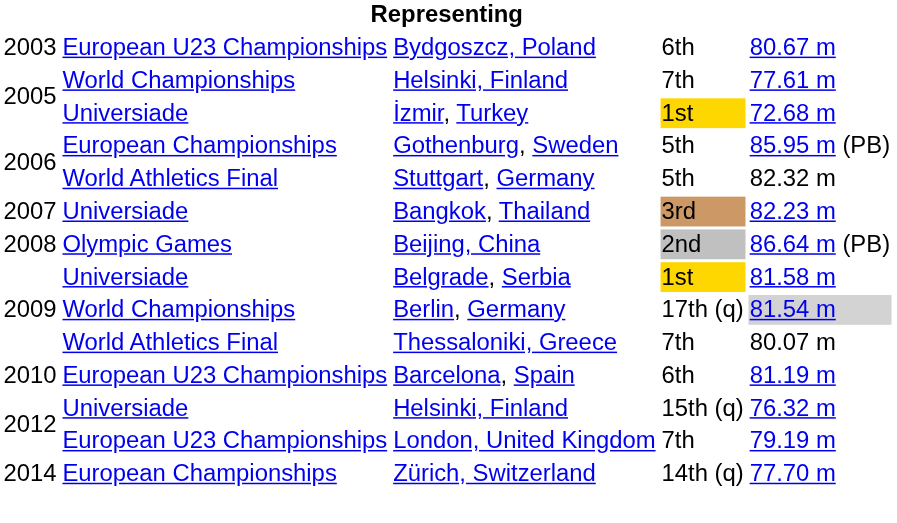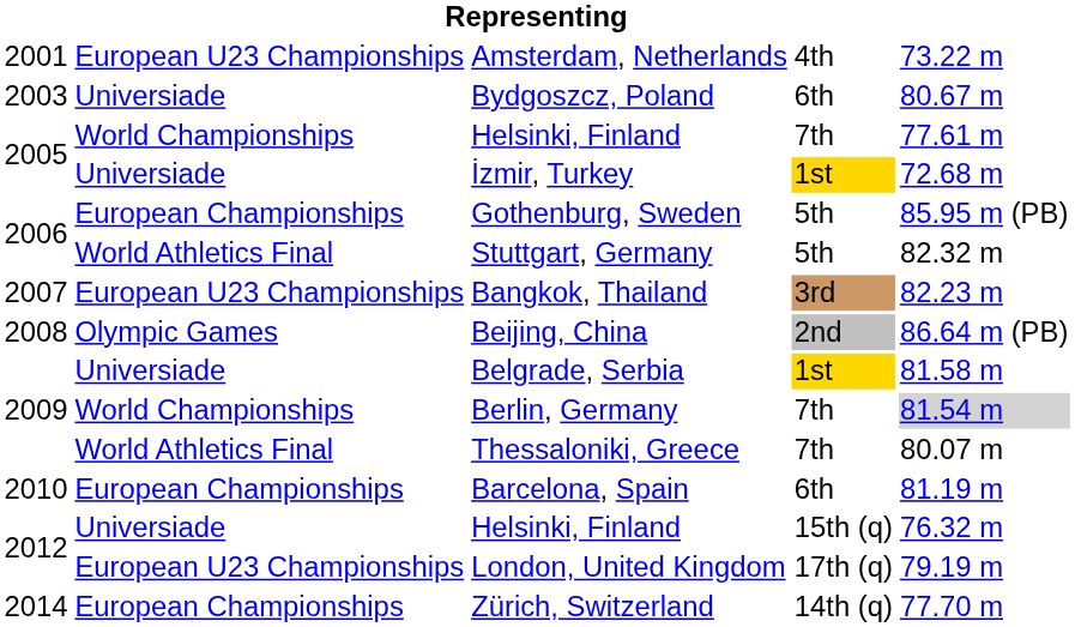+ row: 2001 | European U23 Championships | Amsterdam, Netherlands | 4th | 73.22 m
Bydgoszcz, Poland | column 2: European U23 Championships -> Universiade
Bangkok, Thailand | column 2: Universiade -> European U23 Championships
Berlin, Germany | column 4: 17th (q) -> 7th
Barcelona, Spain | column 2: European U23 Championships -> European Championships
London, United Kingdom | column 4: 7th -> 17th (q)
